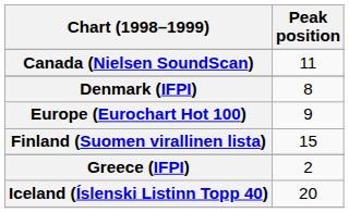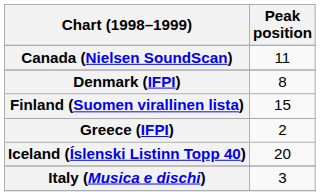- row: Europe (Eurochart Hot 100) | 9
+ row: Italy (Musica e dischi) | 3
